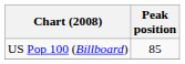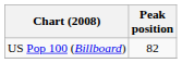US Pop 100 (Billboard) | Peak position: 85 -> 82
